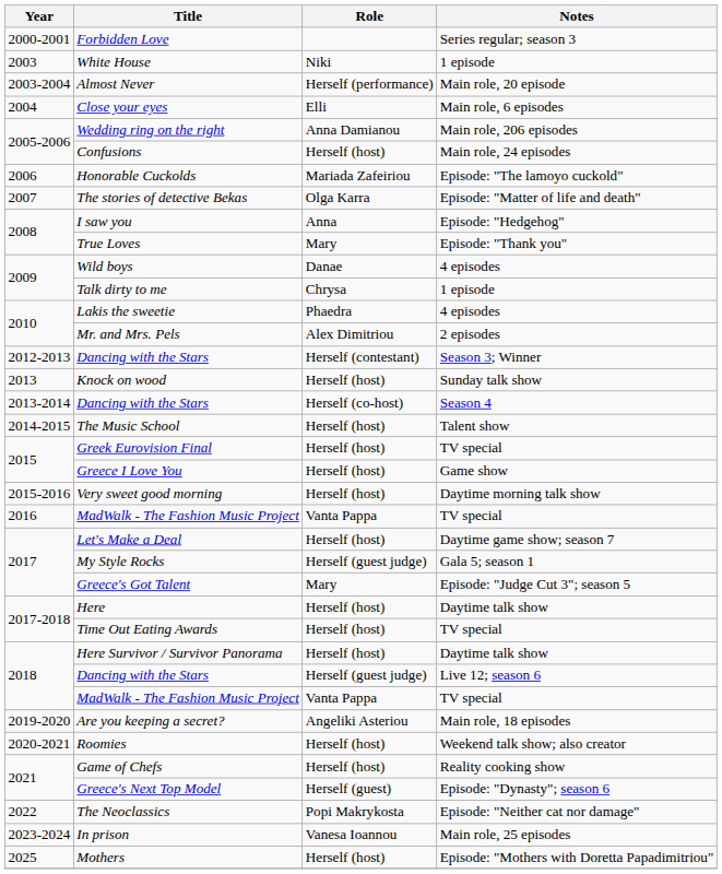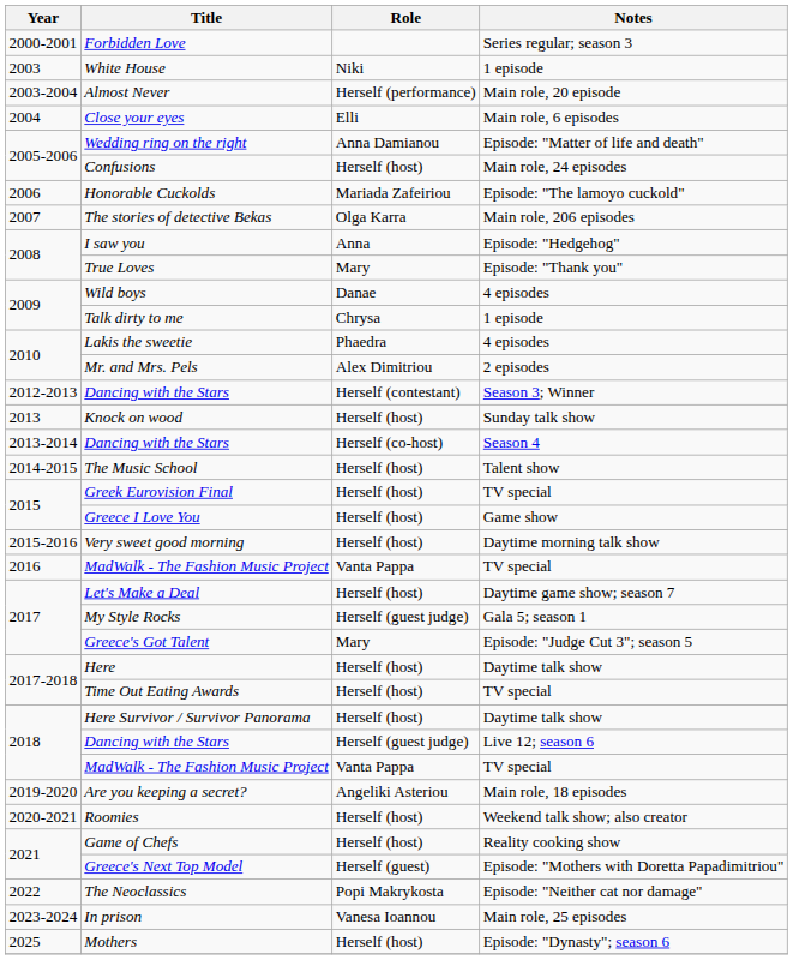Wedding ring on the right | Notes: Main role, 206 episodes -> Episode: "Matter of life and death"
Τhe stories of detective Bekas | Notes: Episode: "Matter of life and death" -> Main role, 206 episodes
Greece's Next Top Model | Notes: Episode: "Dynasty"; season 6 -> Episode: "Mothers with Doretta Papadimitriou"
Mothers | Notes: Episode: "Mothers with Doretta Papadimitriou" -> Episode: "Dynasty"; season 6
